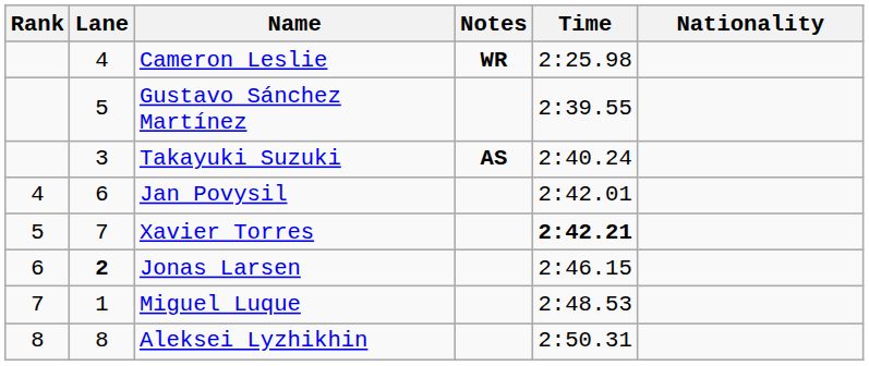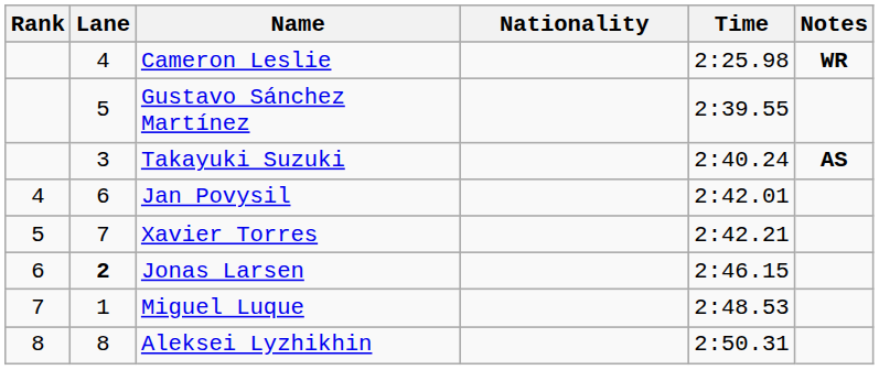columns swapped: Nationality <-> Notes
Xavier Torres | Time: bold -> normal
